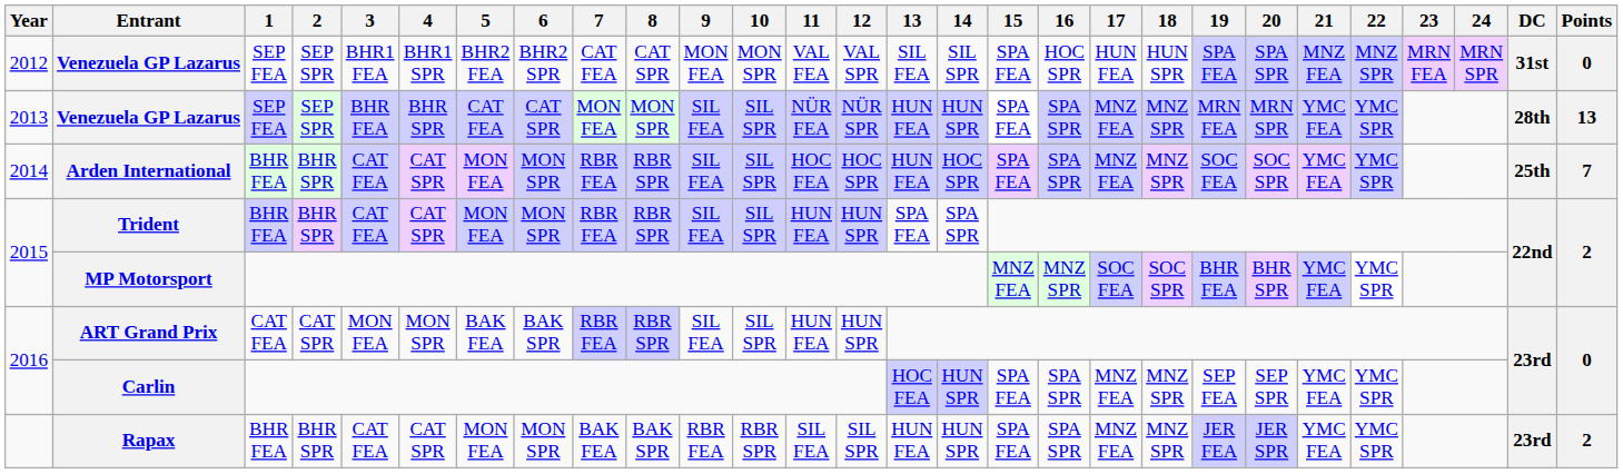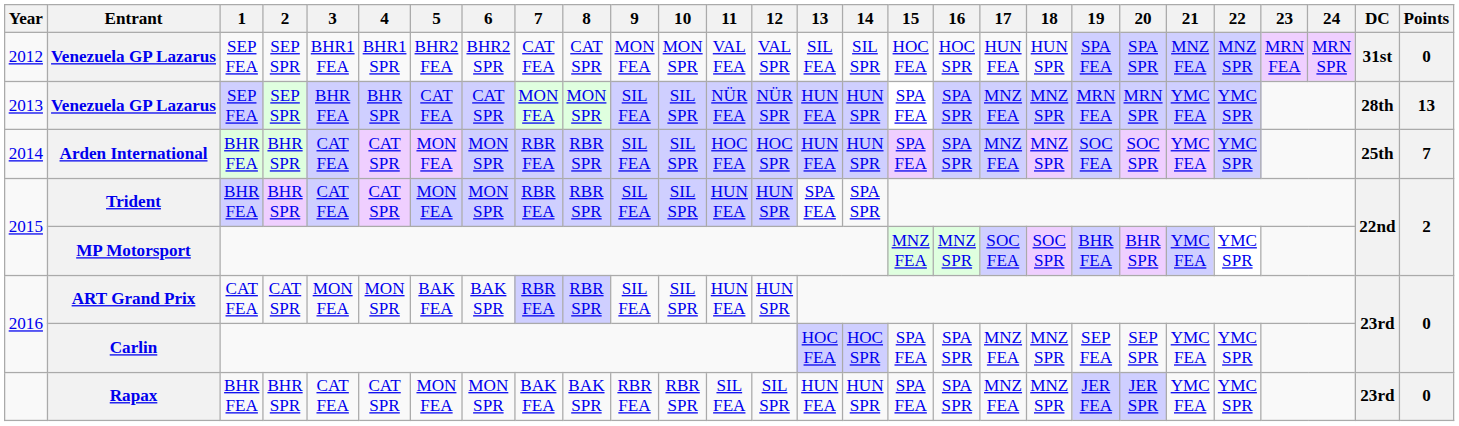2012 / Venezuela GP Lazarus | 15: SPA FEA -> HOC FEA
Arden International | 14: HOC SPR -> HUN SPR
Carlin | 14: HUN SPR -> HOC SPR
Rapax | Points: 2 -> 0
